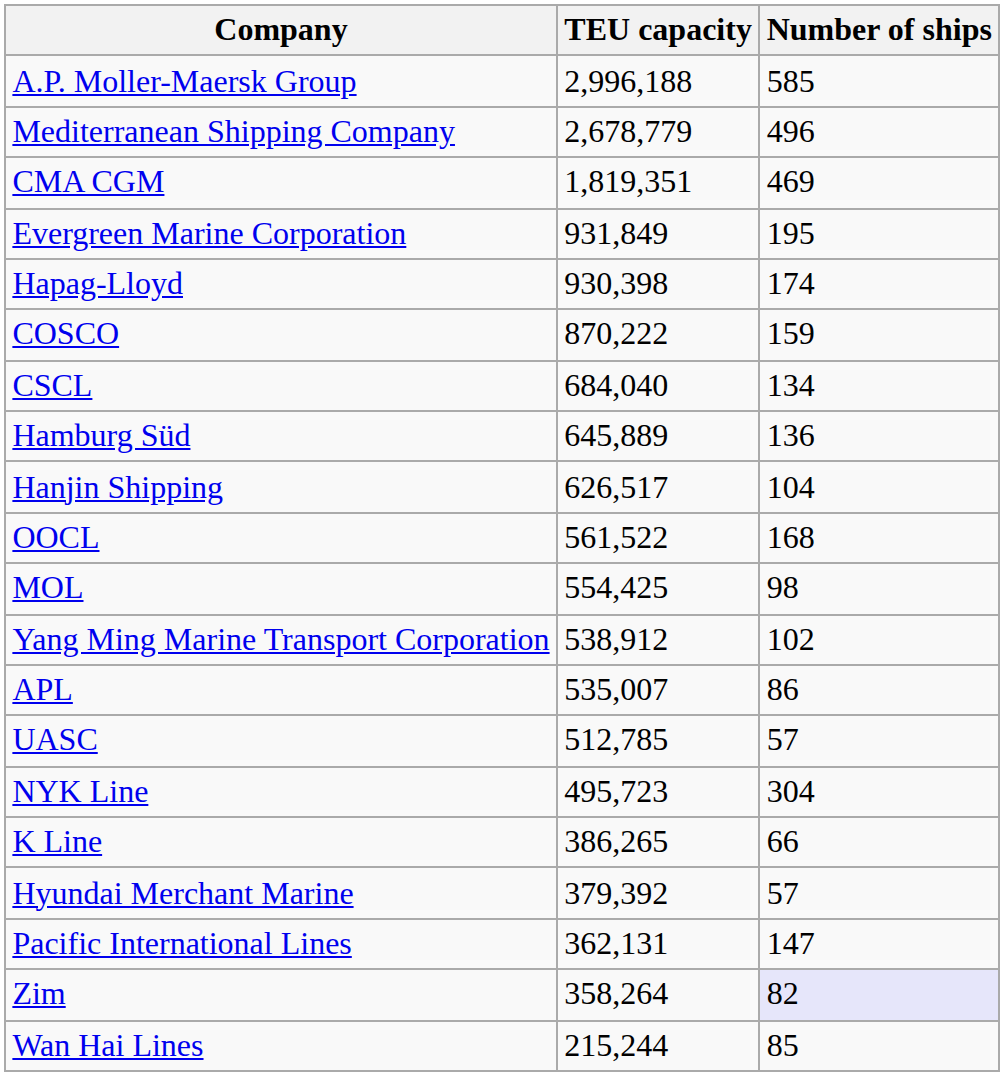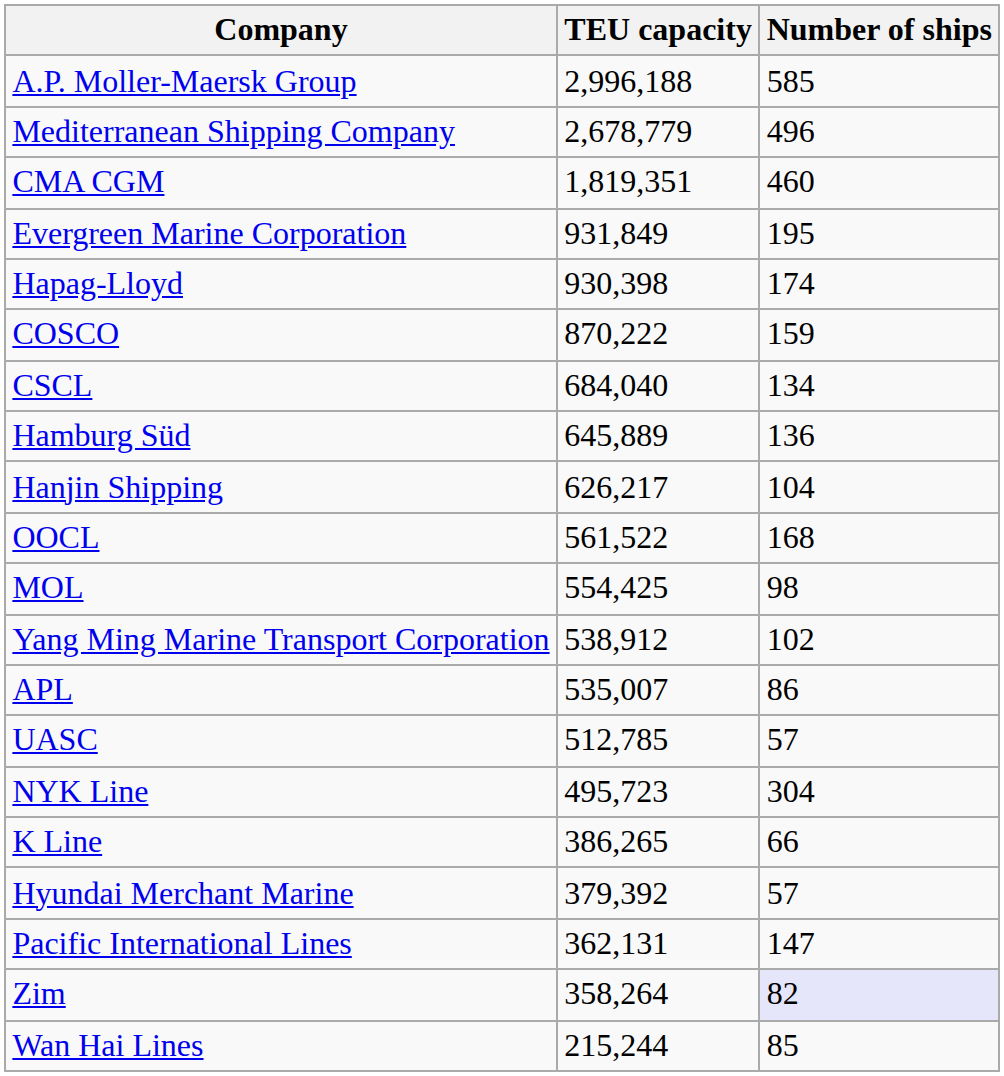CMA CGM | Number of ships: 469 -> 460
Hanjin Shipping | TEU capacity: 626,517 -> 626,217
